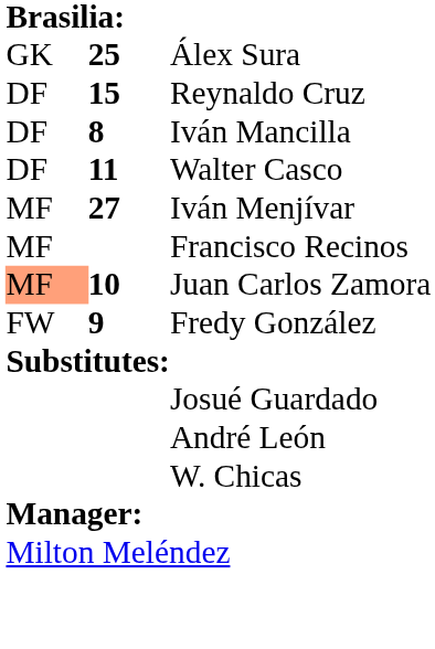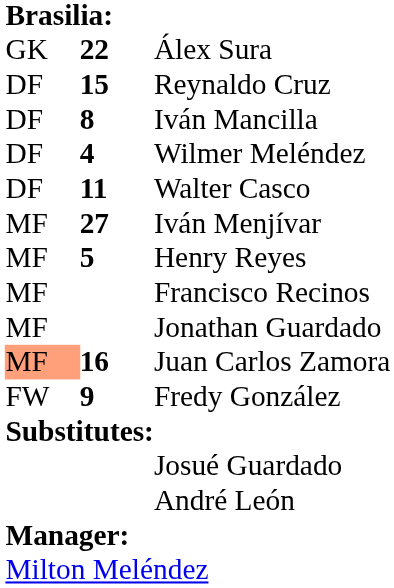Álex Sura | column 2: 25 -> 22
+ row: DF | 4 | Wilmer Meléndez
+ row: MF | 5 | Henry Reyes
+ row: MF | Jonathan Guardado
Juan Carlos Zamora | column 2: 10 -> 16
- row: W. Chicas
